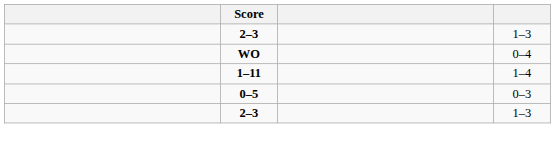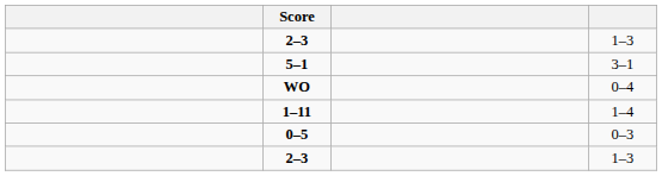+ row: 5–1 | 3–1
